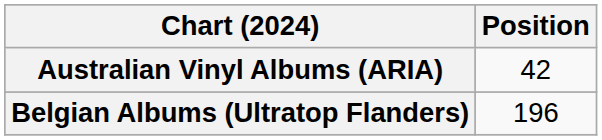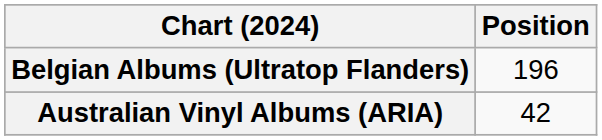rows swapped: Australian Vinyl Albums (ARIA) <-> Belgian Albums (Ultratop Flanders)
